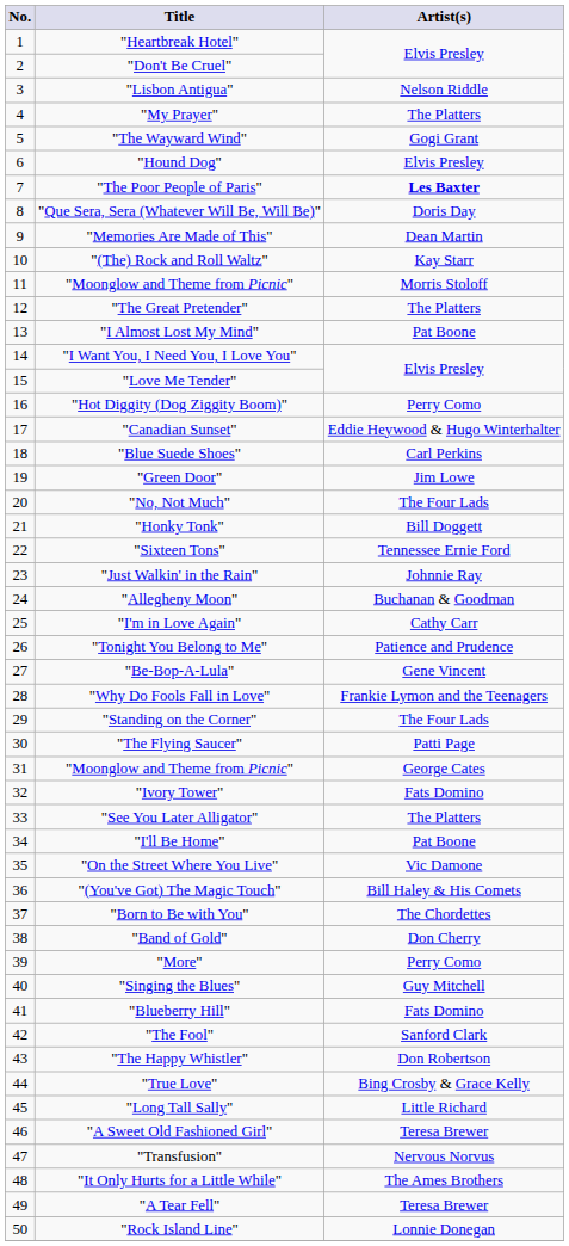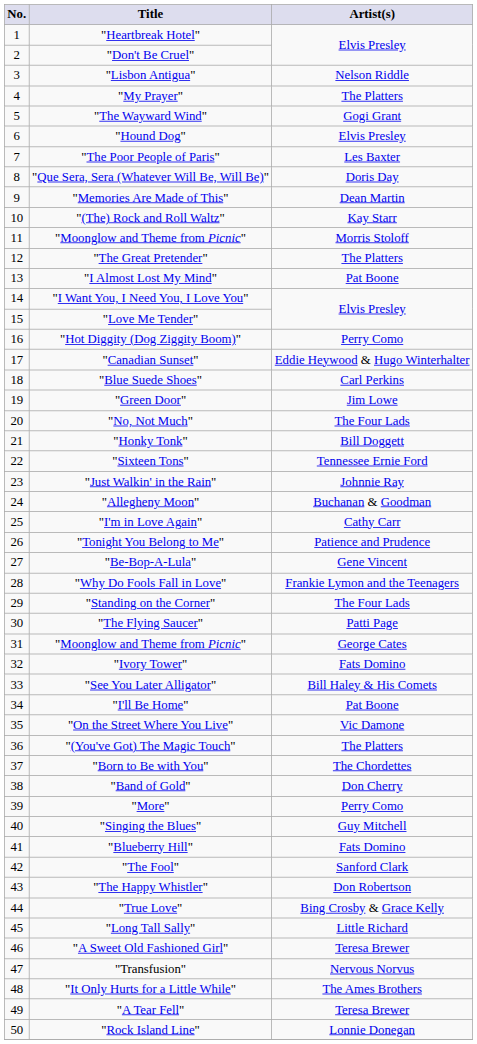"The Poor People of Paris" | Artist(s): bold -> normal
"See You Later Alligator" | Artist(s): The Platters -> Bill Haley & His Comets
"(You've Got) The Magic Touch" | Artist(s): Bill Haley & His Comets -> The Platters
